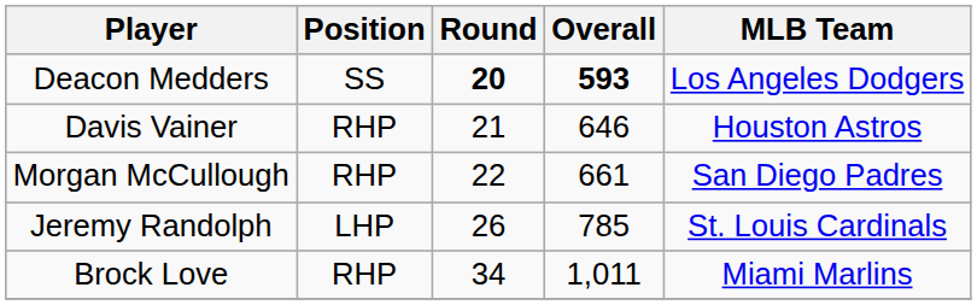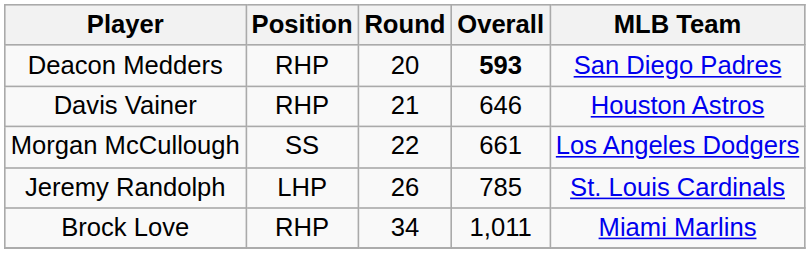Deacon Medders | Position: SS -> RHP
Deacon Medders | Round: bold -> normal
Deacon Medders | MLB Team: Los Angeles Dodgers -> San Diego Padres
Morgan McCullough | Position: RHP -> SS
Morgan McCullough | MLB Team: San Diego Padres -> Los Angeles Dodgers
